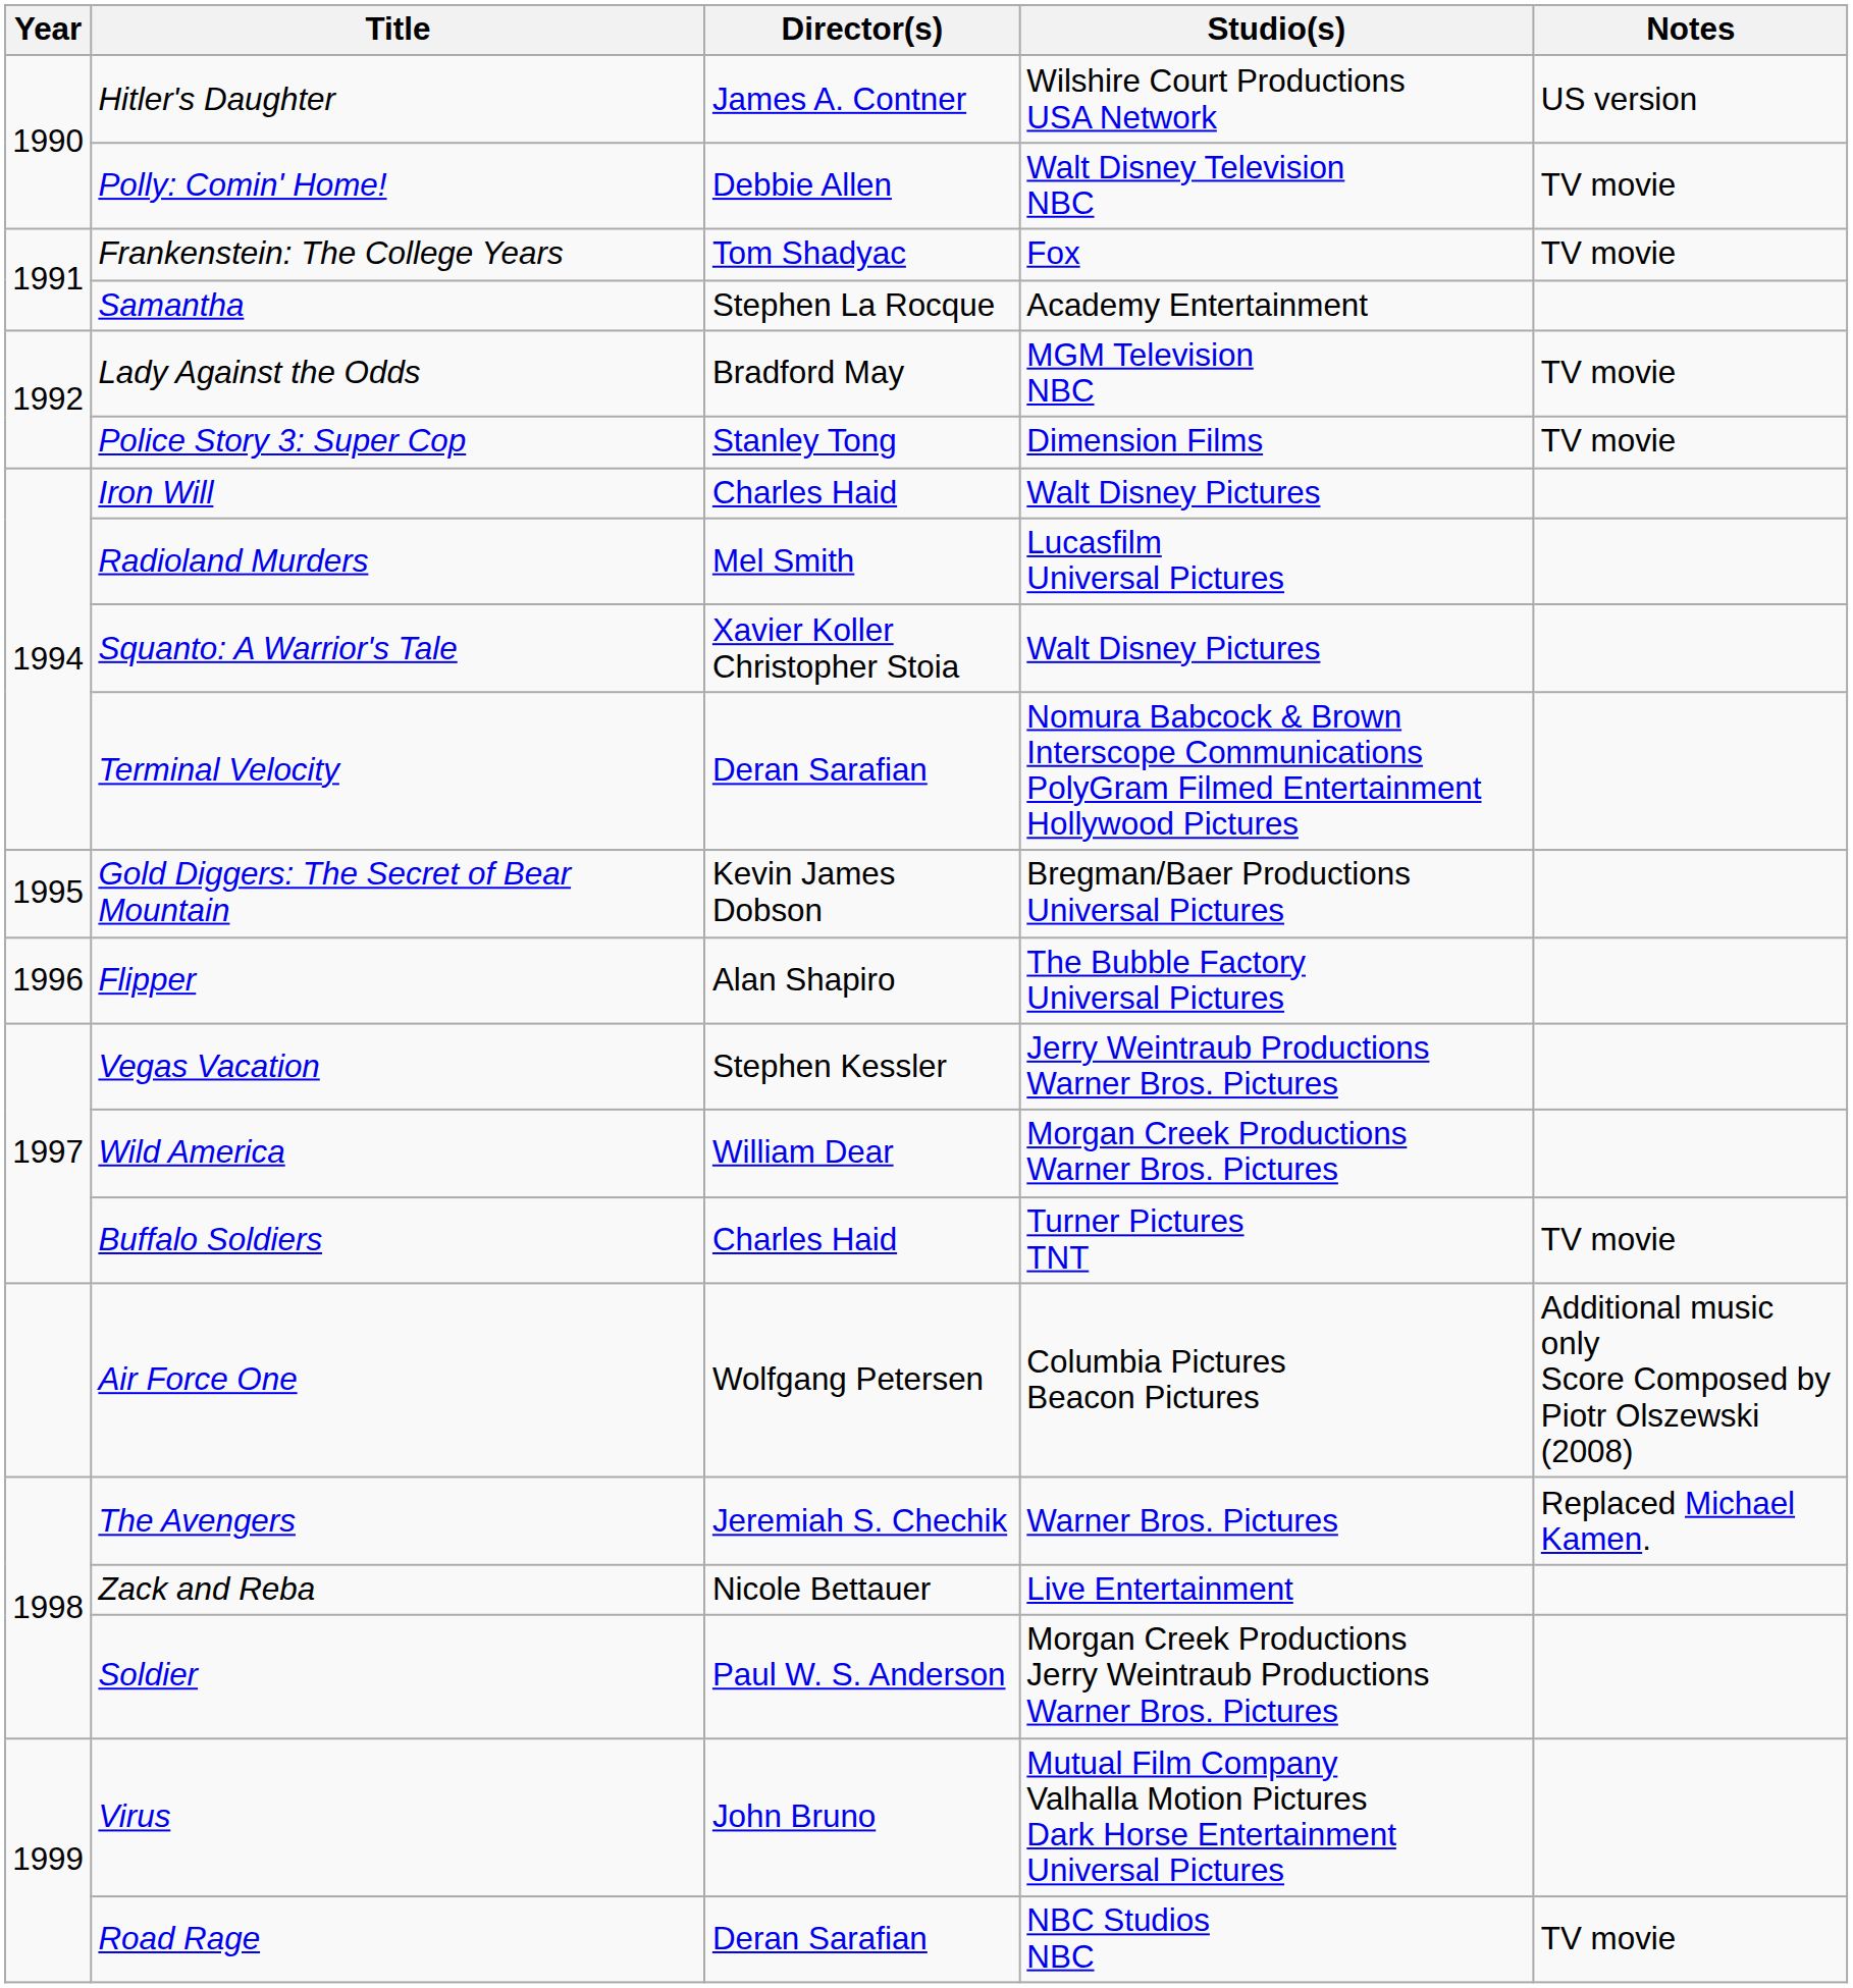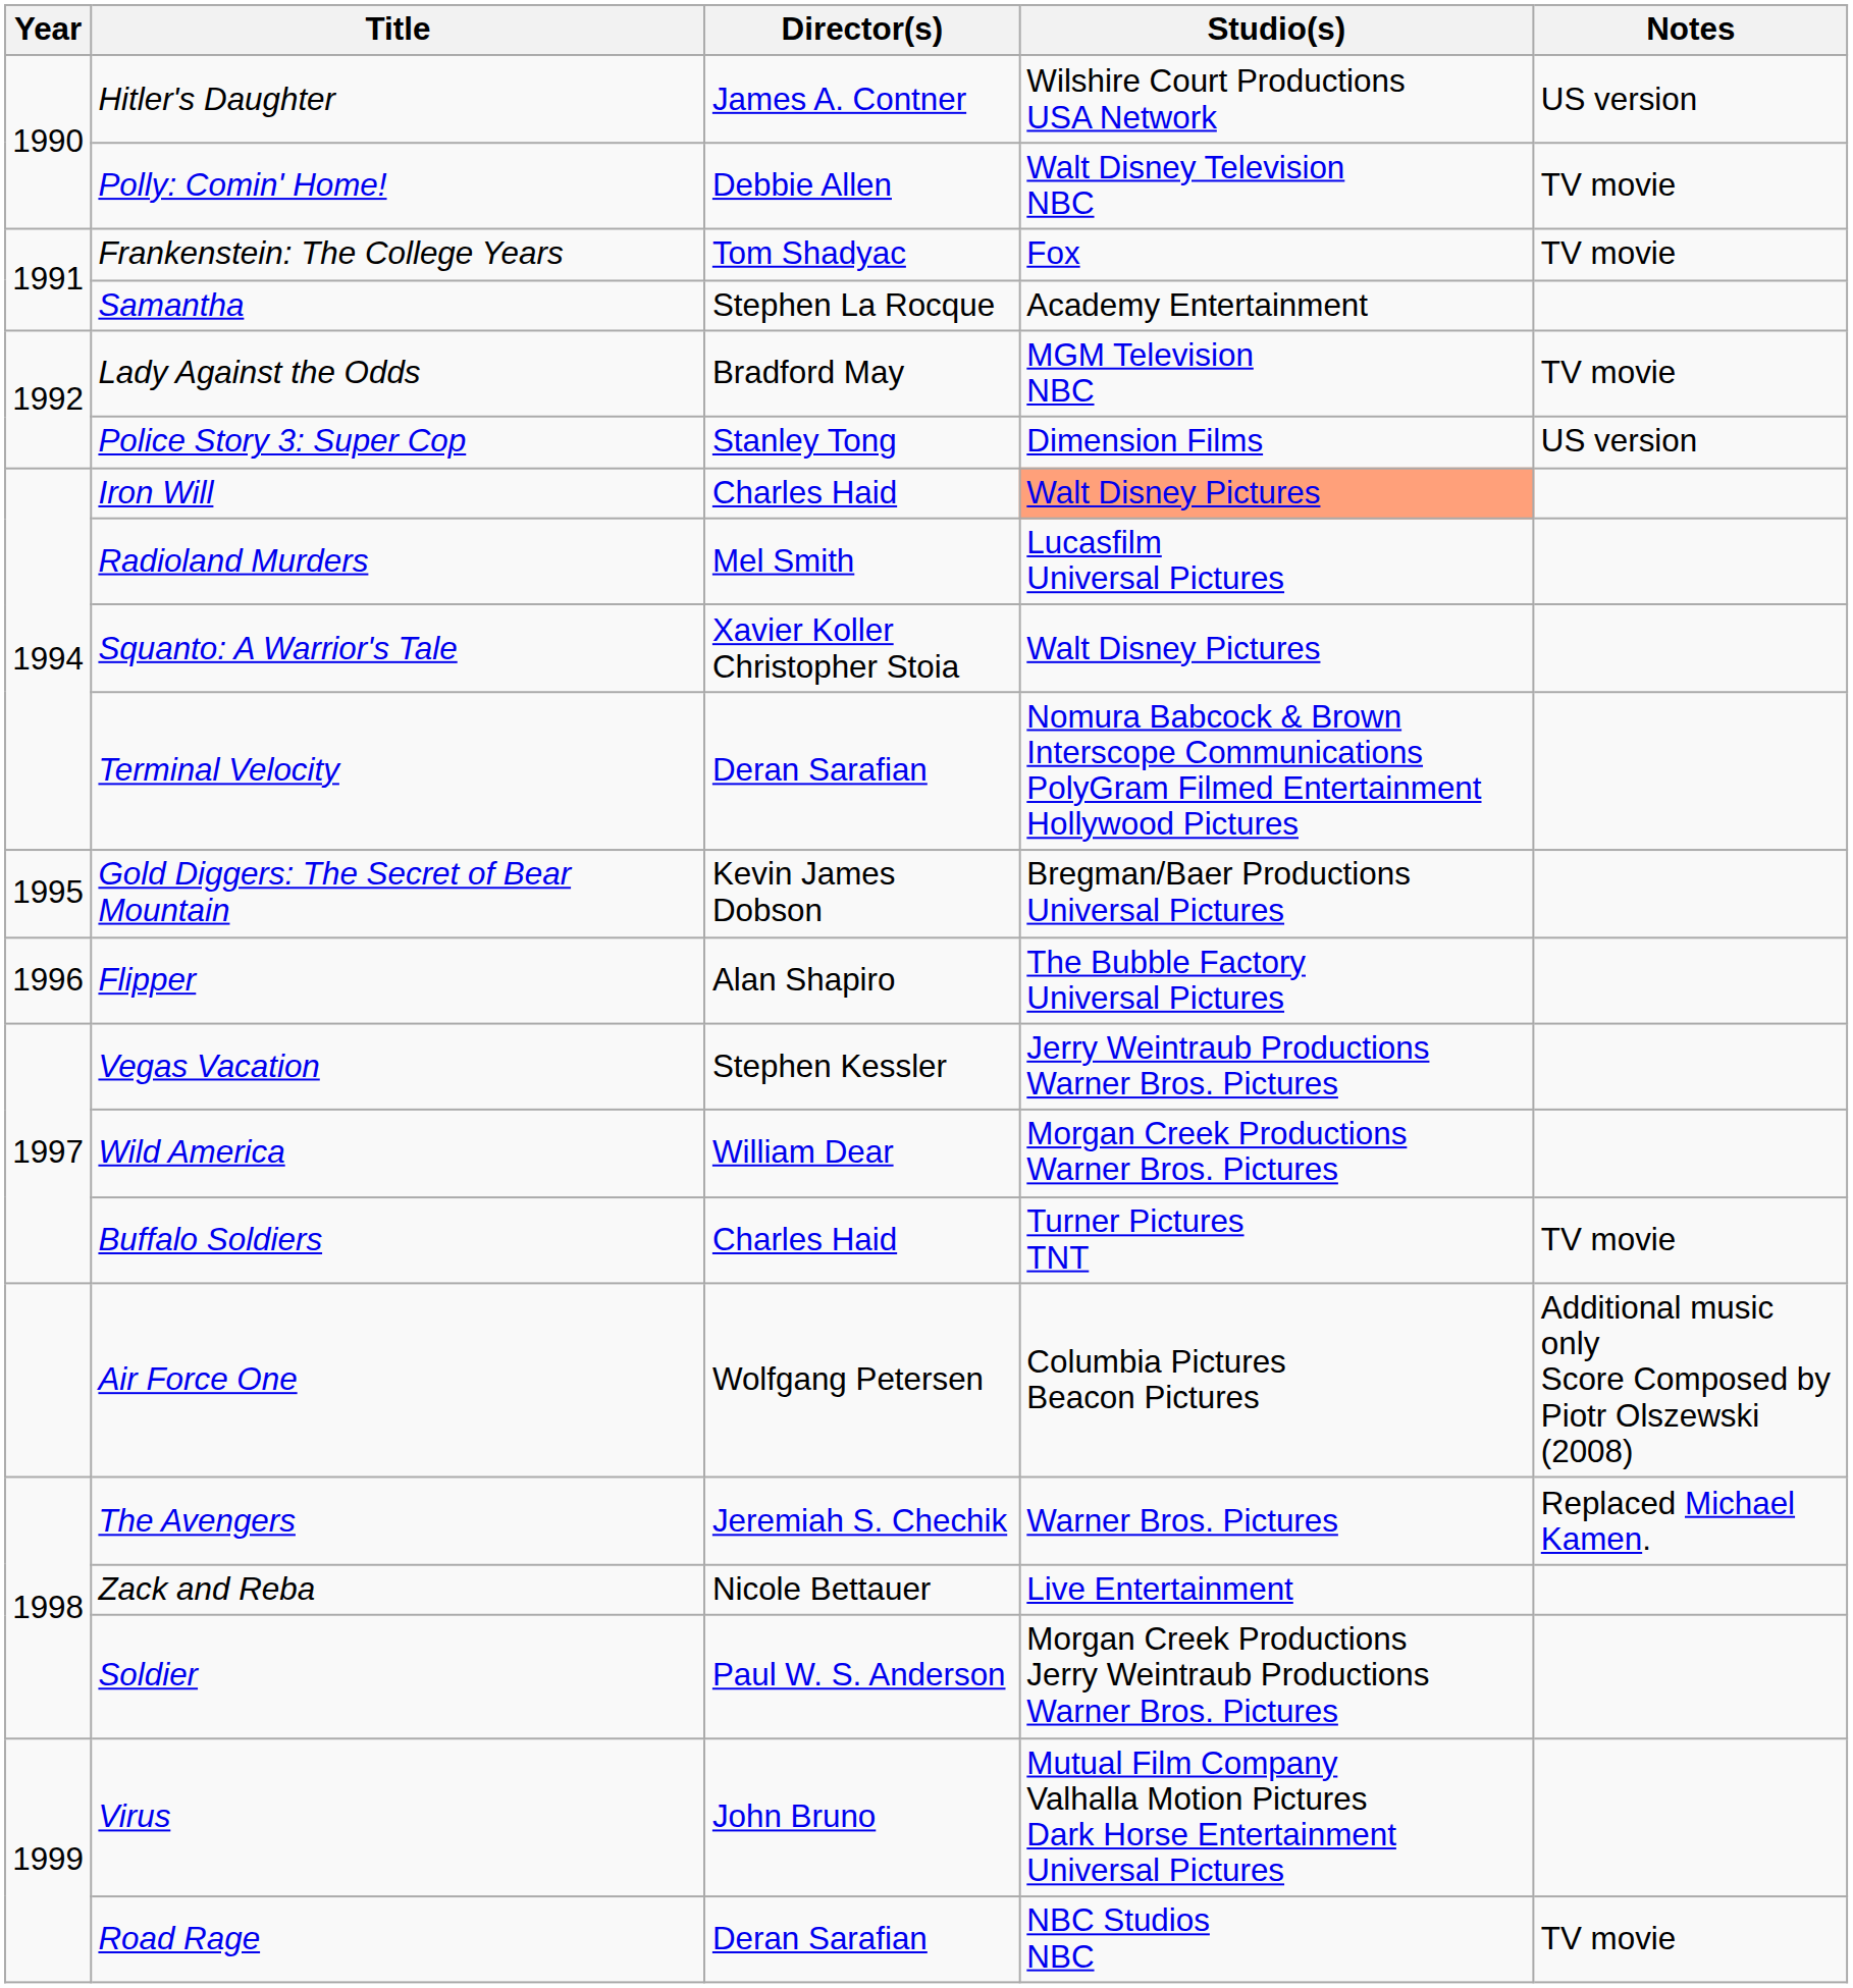Police Story 3: Super Cop | Notes: TV movie -> US version
Iron Will | Studio(s): no background -> lightsalmon background
